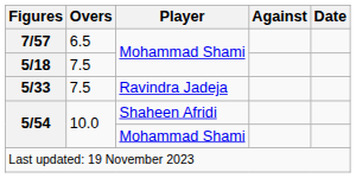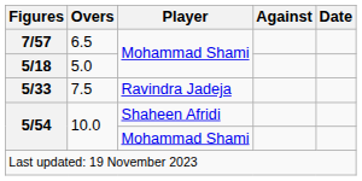5/18 | Overs: 7.5 -> 5.0
